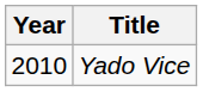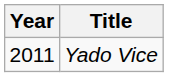Yado Vice | Year: 2010 -> 2011
